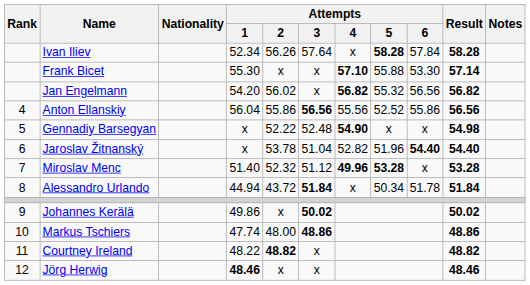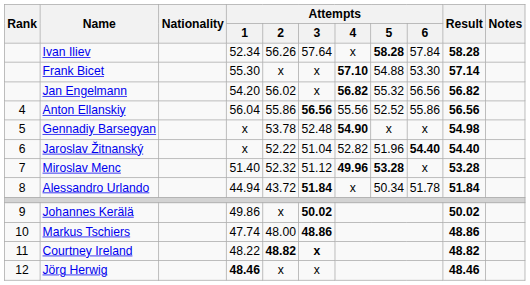Frank Bicet | Attempts / 5: 55.88 -> 54.88
Gennadiy Barsegyan | Attempts / 2: 52.22 -> 53.78
Jaroslav Žitnanský | Attempts / 2: 53.78 -> 52.22
Courtney Ireland | Attempts / 3: normal -> bold
